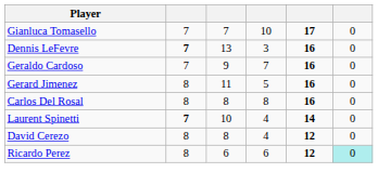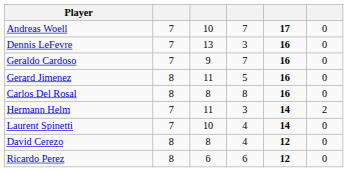+ row: Andreas Woell | 7 | 10 | 7 | 17 | 0
- row: Gianluca Tomasello | 7 | 7 | 10 | 17 | 0
Dennis LeFevre | column 2: bold -> normal
+ row: Hermann Helm | 7 | 11 | 3 | 14 | 2
Laurent Spinetti | column 2: bold -> normal
Ricardo Perez | column 6: paleturquoise background -> no background
